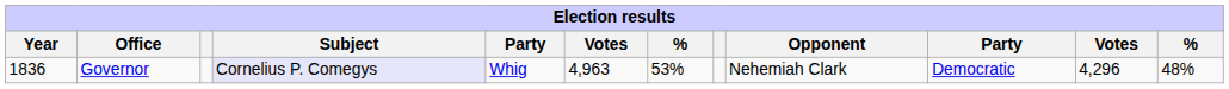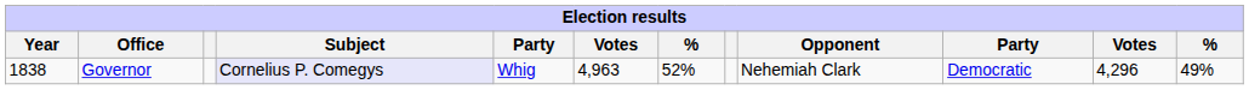Governor | Year: 1836 -> 1838
Governor | column 7: 53% -> 52%
Governor | column 12: 48% -> 49%
